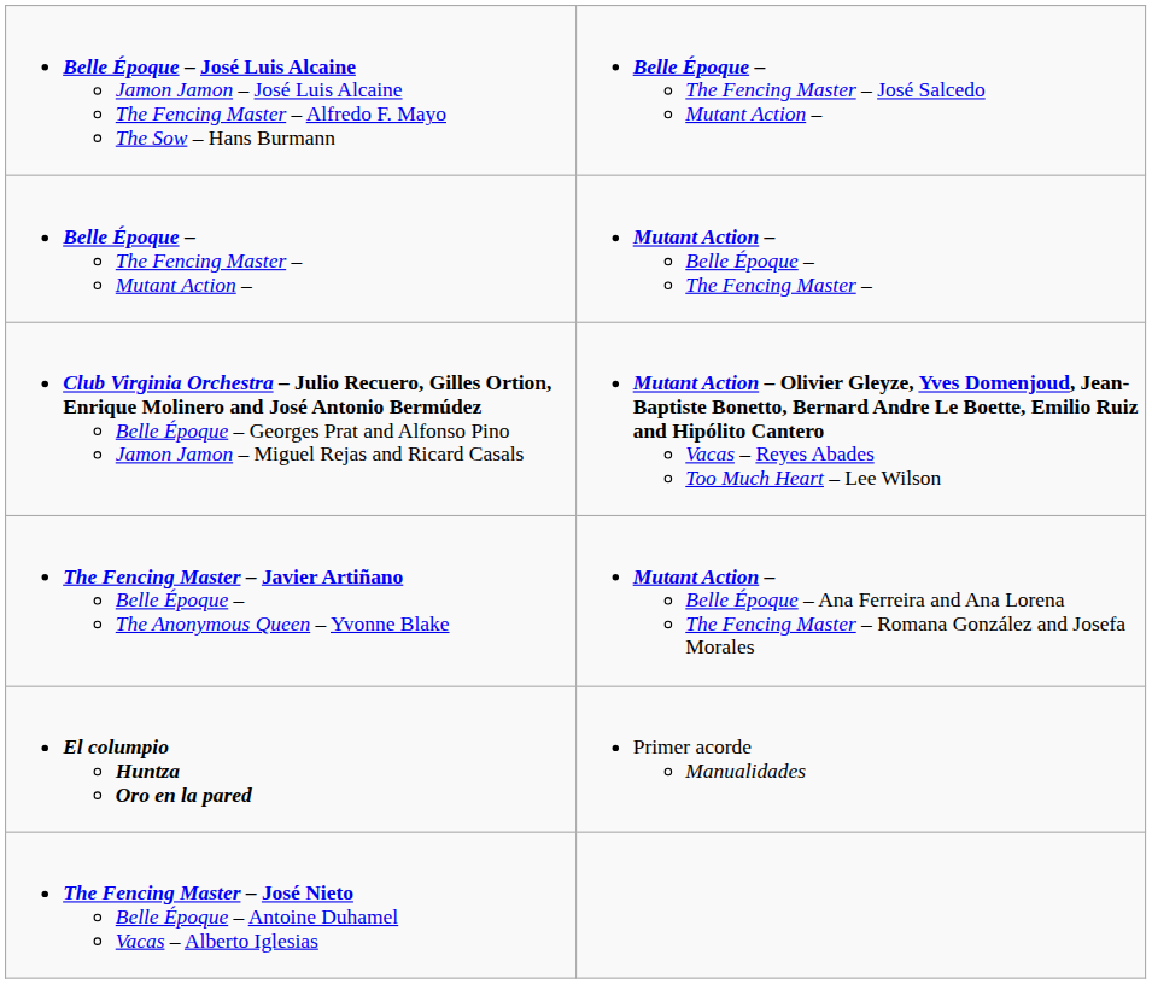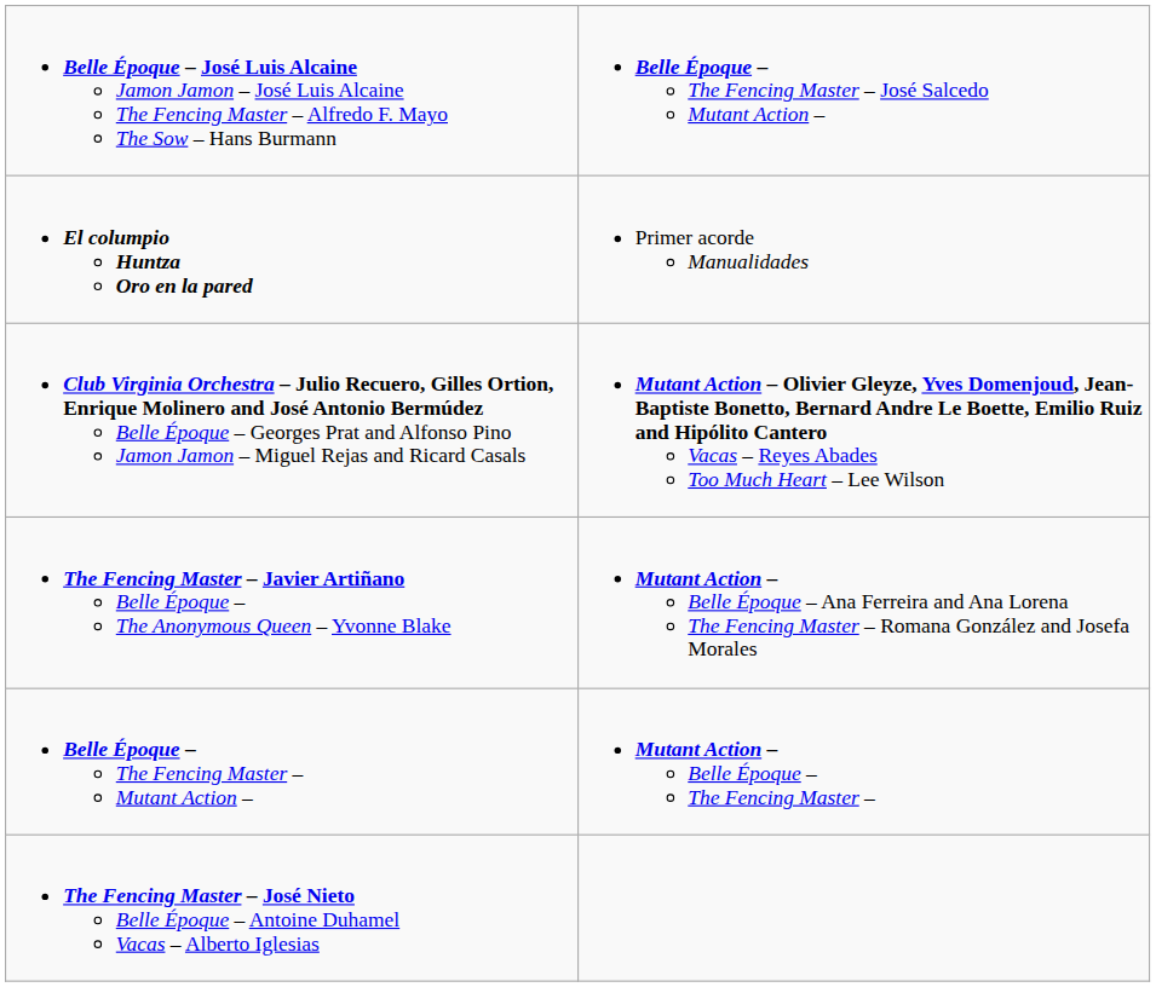rows swapped: Belle Époque – The Fencing Master – Mutant Action – <-> El columpio Huntza Oro en la pared
